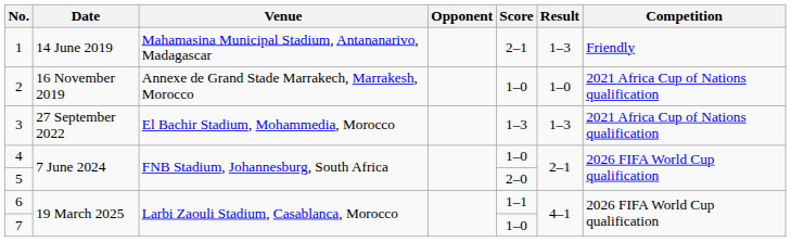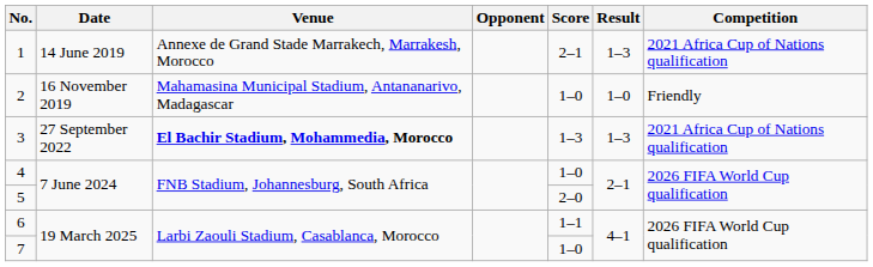1 | Venue: Mahamasina Municipal Stadium, Antananarivo, Madagascar -> Annexe de Grand Stade Marrakech, Marrakesh, Morocco
1 | Competition: Friendly -> 2021 Africa Cup of Nations qualification
2 | Venue: Annexe de Grand Stade Marrakech, Marrakesh, Morocco -> Mahamasina Municipal Stadium, Antananarivo, Madagascar
2 | Competition: 2021 Africa Cup of Nations qualification -> Friendly
3 | Venue: normal -> bold
